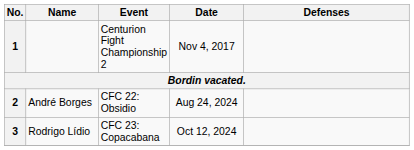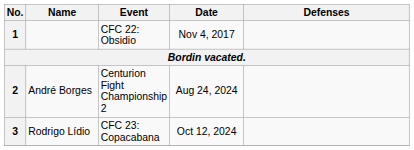1 | Event: Centurion Fight Championship 2 -> CFC 22: Obsidio
2 | Event: CFC 22: Obsidio -> Centurion Fight Championship 2
